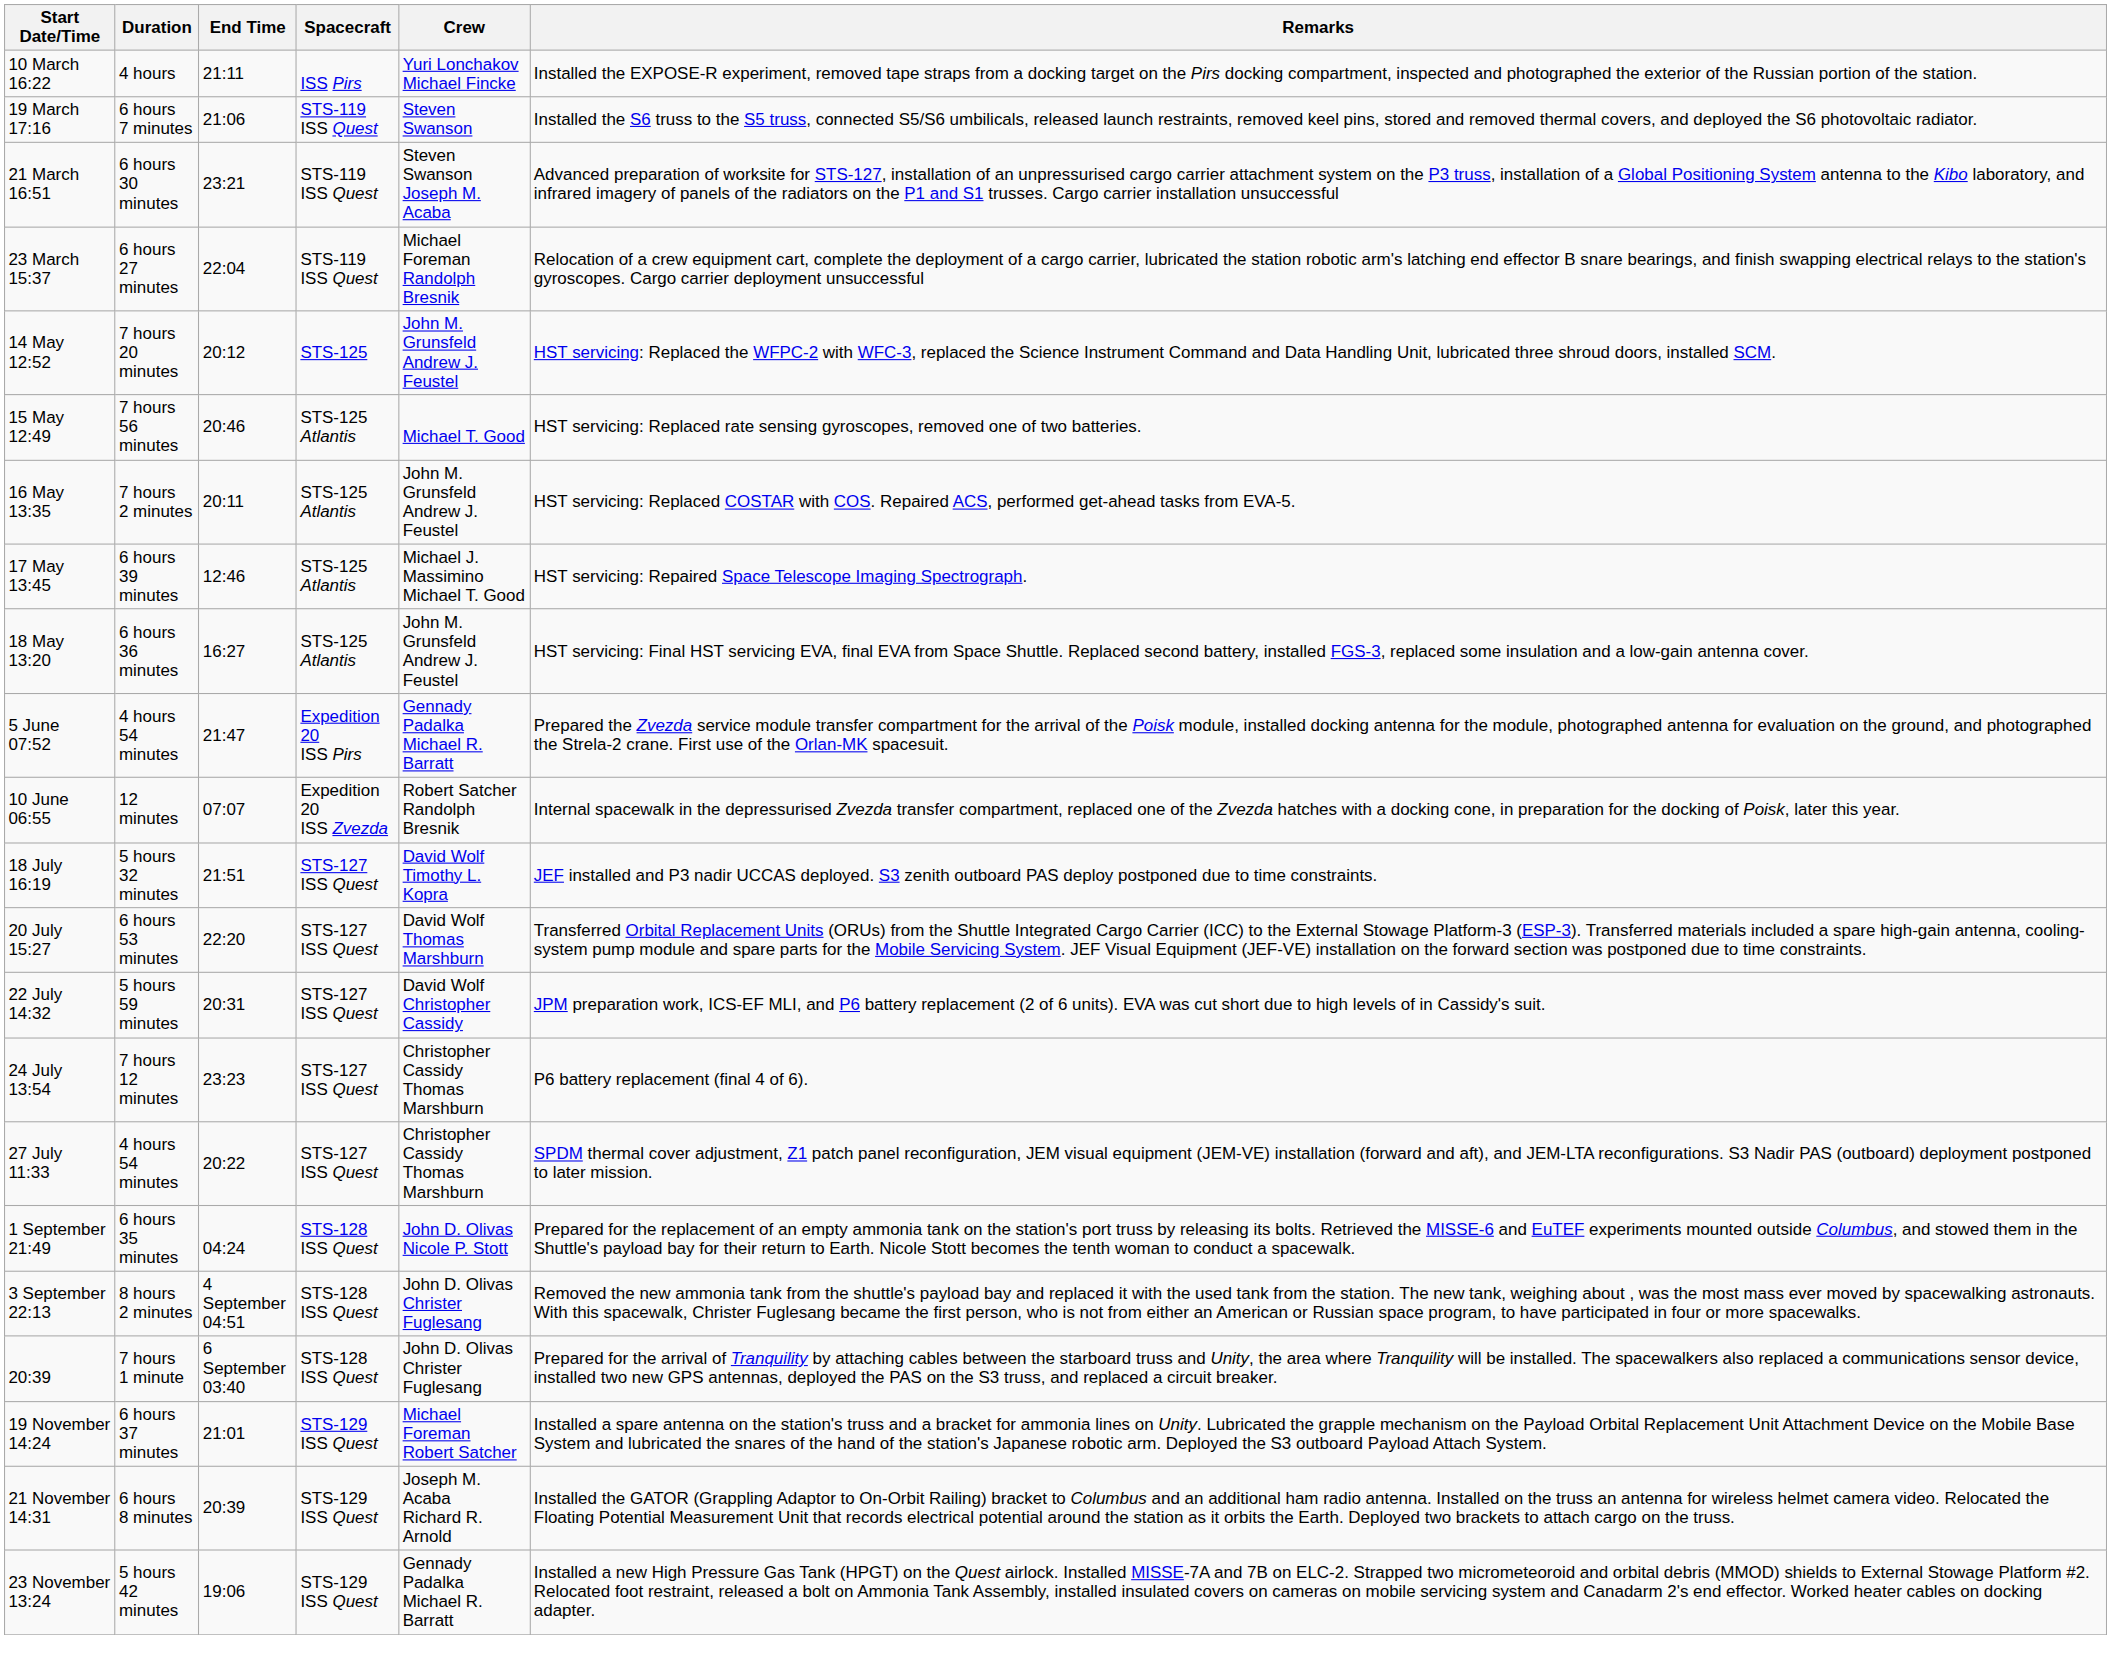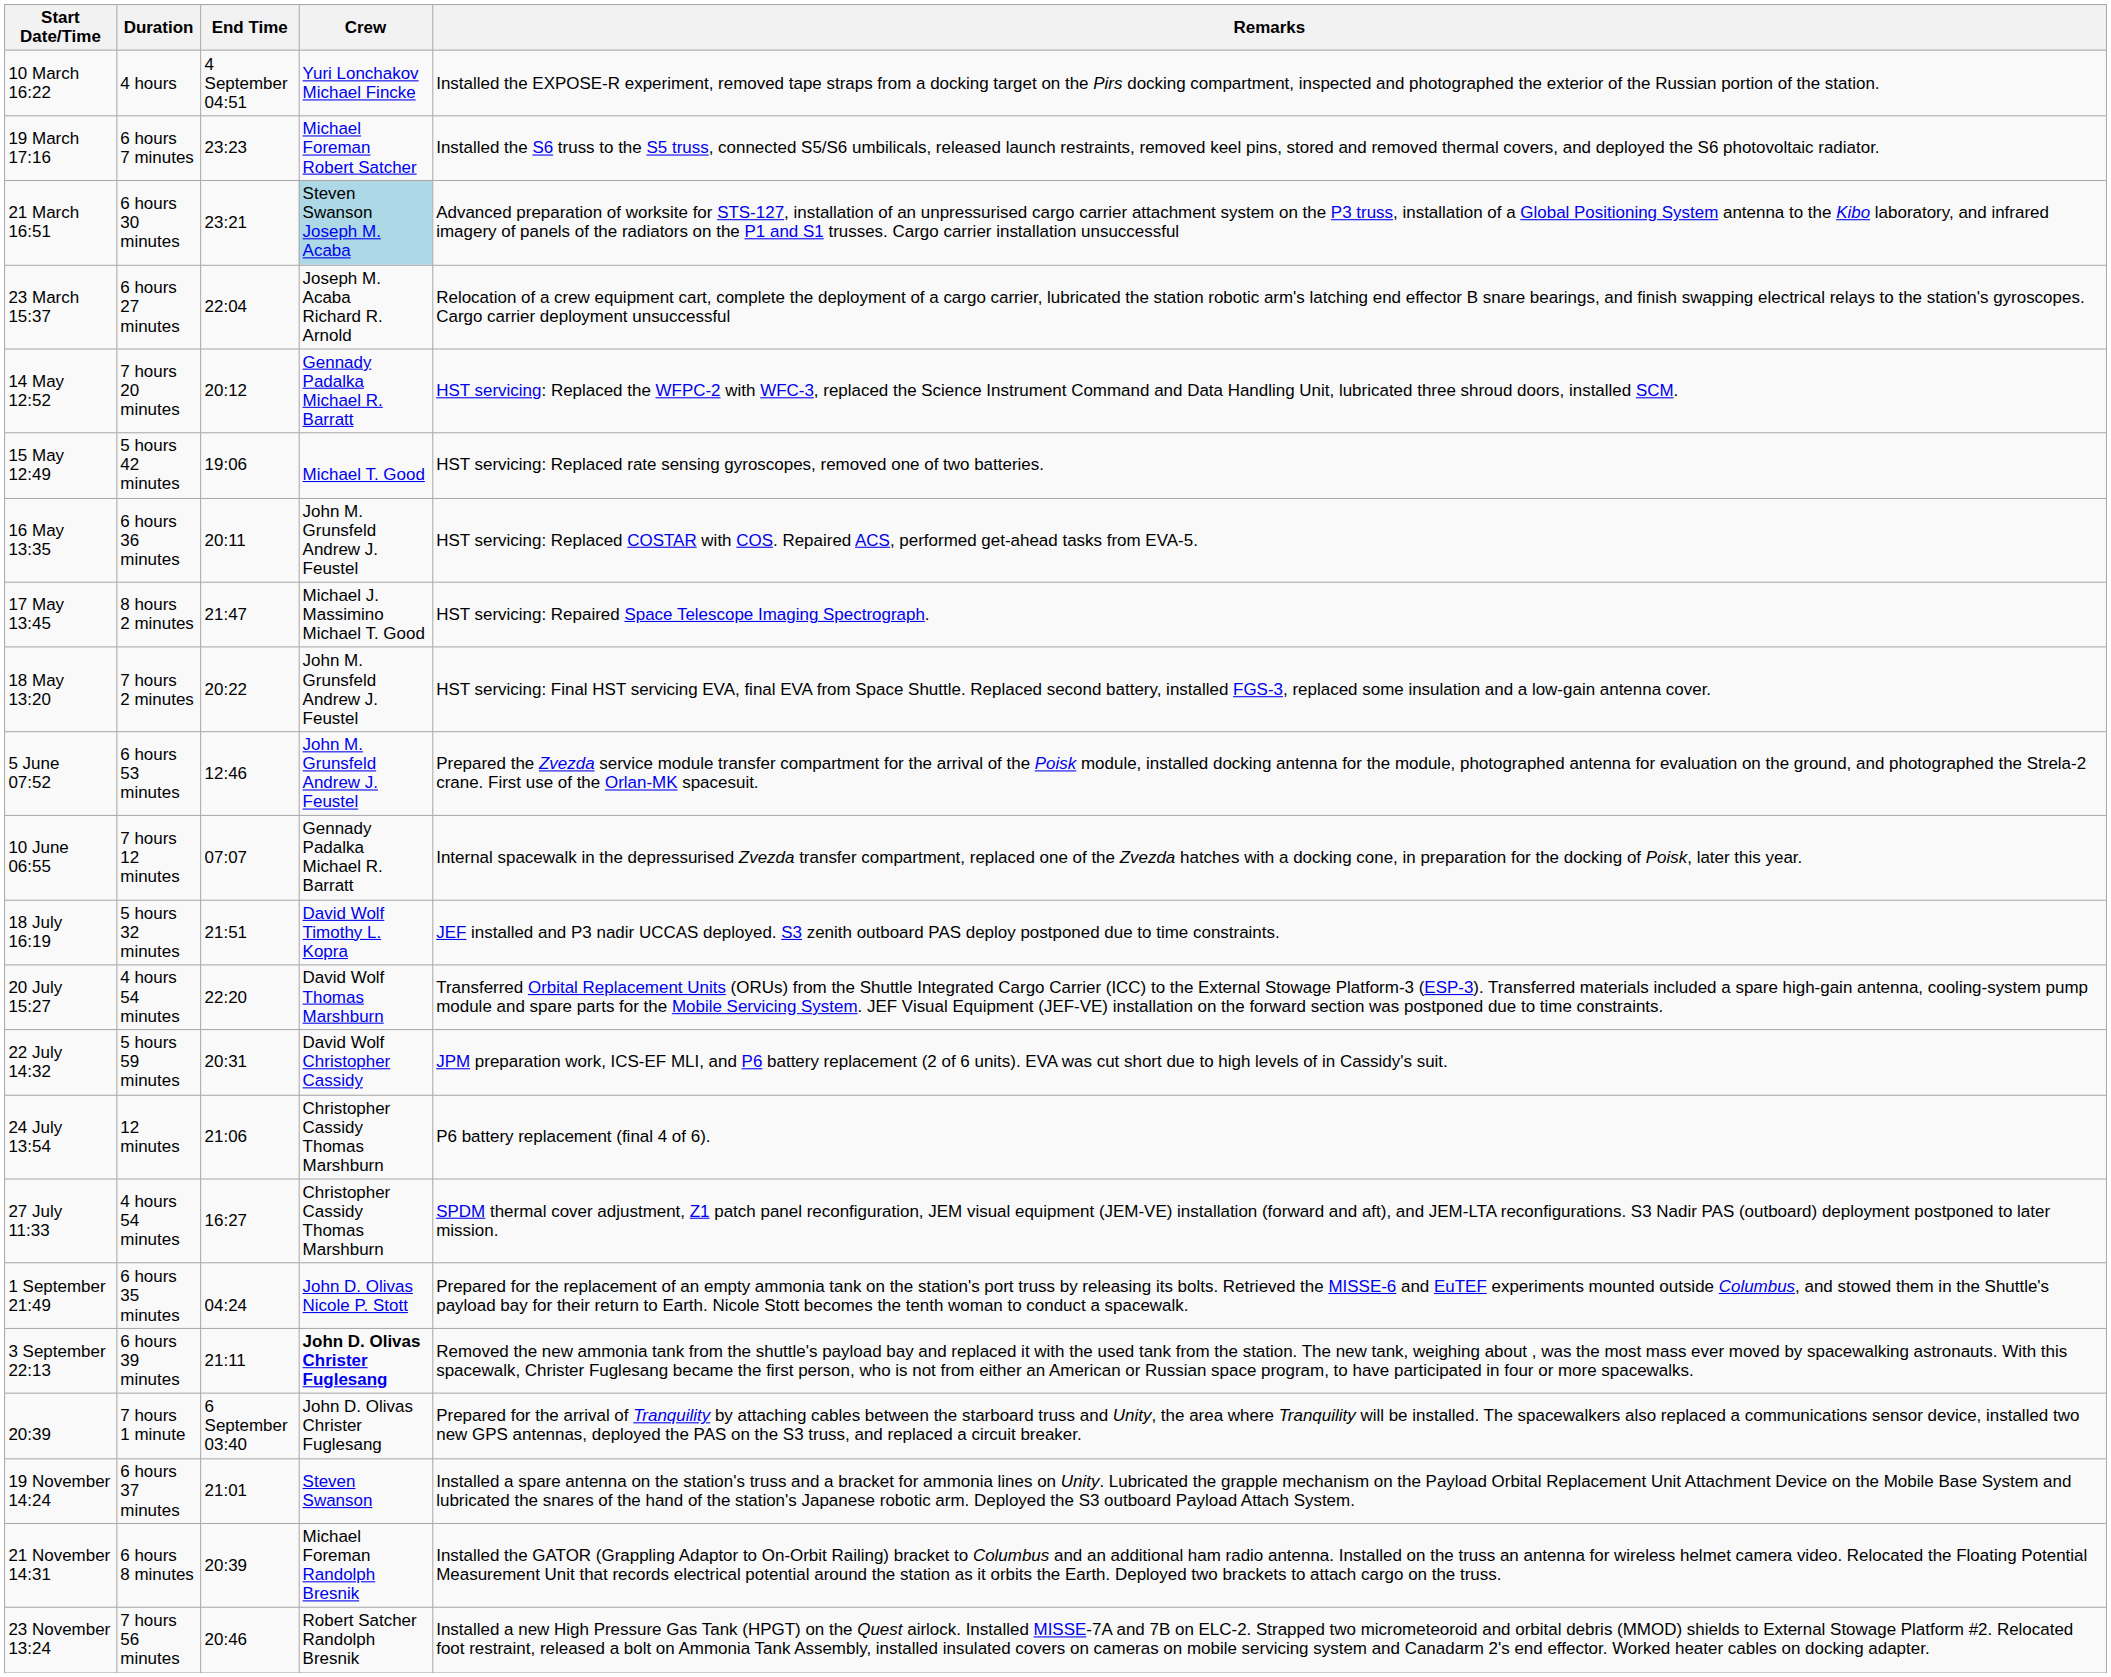- column: Spacecraft | ISS Pirs | STS-119 ISS Quest | STS-119 ISS Quest | STS-119 ISS Quest | STS-125 | STS-125 Atlantis | STS-125 Atlantis | STS-125 Atlantis | STS-125 Atlantis | Expedition 20 ISS Pirs | Expedition 20 ISS Zvezda | STS-127 ISS Quest | STS-127 ISS Quest | STS-127 ISS Quest | STS-127 ISS Quest | STS-127 ISS Quest | STS-128 ISS Quest | STS-128 ISS Quest | STS-128 ISS Quest | STS-129 ISS Quest | STS-129 ISS Quest | STS-129 ISS Quest
10 March 16:22 | End Time: 21:11 -> 4 September 04:51
19 March 17:16 | End Time: 21:06 -> 23:23
19 March 17:16 | Crew: Steven Swanson -> Michael Foreman Robert Satcher
21 March 16:51 | Crew: no background -> lightblue background
23 March 15:37 | Crew: Michael Foreman Randolph Bresnik -> Joseph M. Acaba Richard R. Arnold
14 May 12:52 | Crew: John M. Grunsfeld Andrew J. Feustel -> Gennady Padalka Michael R. Barratt
15 May 12:49 | Duration: 7 hours 56 minutes -> 5 hours 42 minutes
15 May 12:49 | End Time: 20:46 -> 19:06
16 May 13:35 | Duration: 7 hours 2 minutes -> 6 hours 36 minutes
17 May 13:45 | Duration: 6 hours 39 minutes -> 8 hours 2 minutes
17 May 13:45 | End Time: 12:46 -> 21:47
18 May 13:20 | Duration: 6 hours 36 minutes -> 7 hours 2 minutes
18 May 13:20 | End Time: 16:27 -> 20:22
5 June 07:52 | Duration: 4 hours 54 minutes -> 6 hours 53 minutes
5 June 07:52 | End Time: 21:47 -> 12:46
5 June 07:52 | Crew: Gennady Padalka Michael R. Barratt -> John M. Grunsfeld Andrew J. Feustel
10 June 06:55 | Duration: 12 minutes -> 7 hours 12 minutes
10 June 06:55 | Crew: Robert Satcher Randolph Bresnik -> Gennady Padalka Michael R. Barratt
20 July 15:27 | Duration: 6 hours 53 minutes -> 4 hours 54 minutes
24 July 13:54 | Duration: 7 hours 12 minutes -> 12 minutes
24 July 13:54 | End Time: 23:23 -> 21:06
27 July 11:33 | End Time: 20:22 -> 16:27
3 September 22:13 | Duration: 8 hours 2 minutes -> 6 hours 39 minutes
3 September 22:13 | End Time: 4 September 04:51 -> 21:11
3 September 22:13 | Crew: normal -> bold
19 November 14:24 | Crew: Michael Foreman Robert Satcher -> Steven Swanson
21 November 14:31 | Crew: Joseph M. Acaba Richard R. Arnold -> Michael Foreman Randolph Bresnik
23 November 13:24 | Duration: 5 hours 42 minutes -> 7 hours 56 minutes
23 November 13:24 | End Time: 19:06 -> 20:46
23 November 13:24 | Crew: Gennady Padalka Michael R. Barratt -> Robert Satcher Randolph Bresnik
